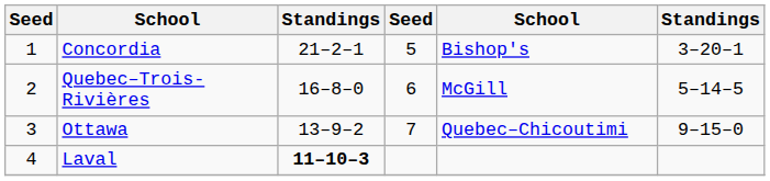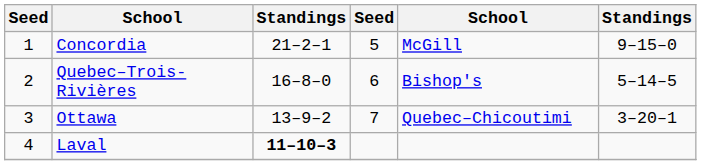Concordia | column 5: Bishop's -> McGill
Concordia | column 6: 3–20–1 -> 9–15–0
Quebec–Trois-Rivières | column 5: McGill -> Bishop's
Ottawa | column 6: 9–15–0 -> 3–20–1
